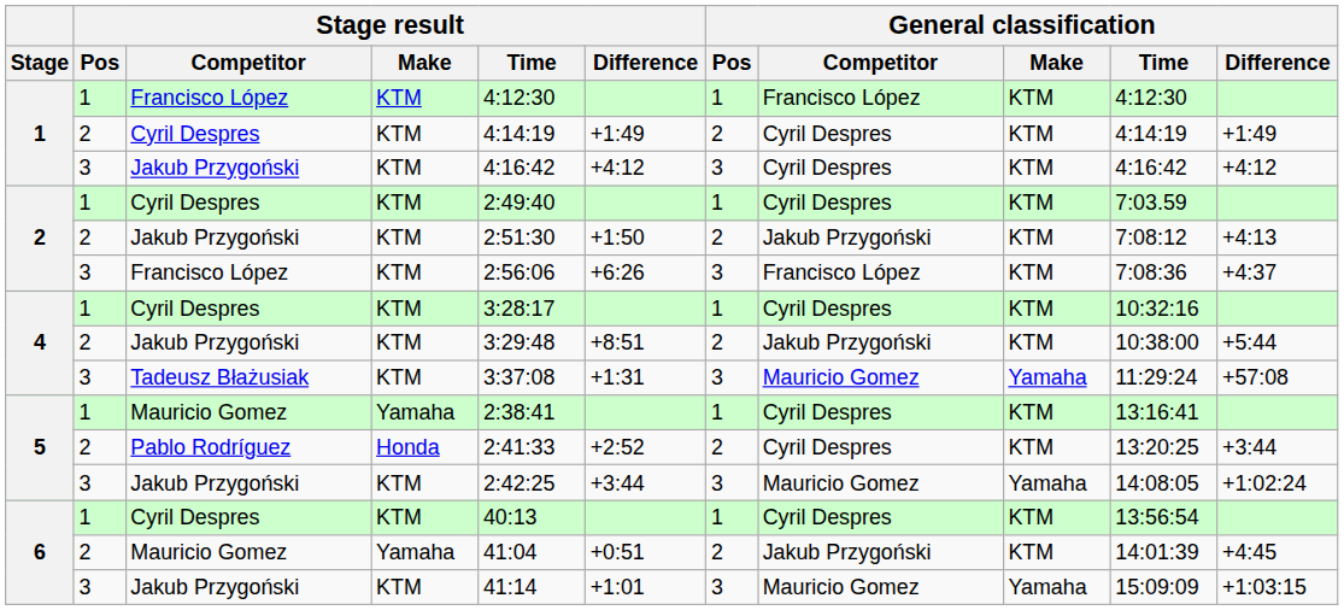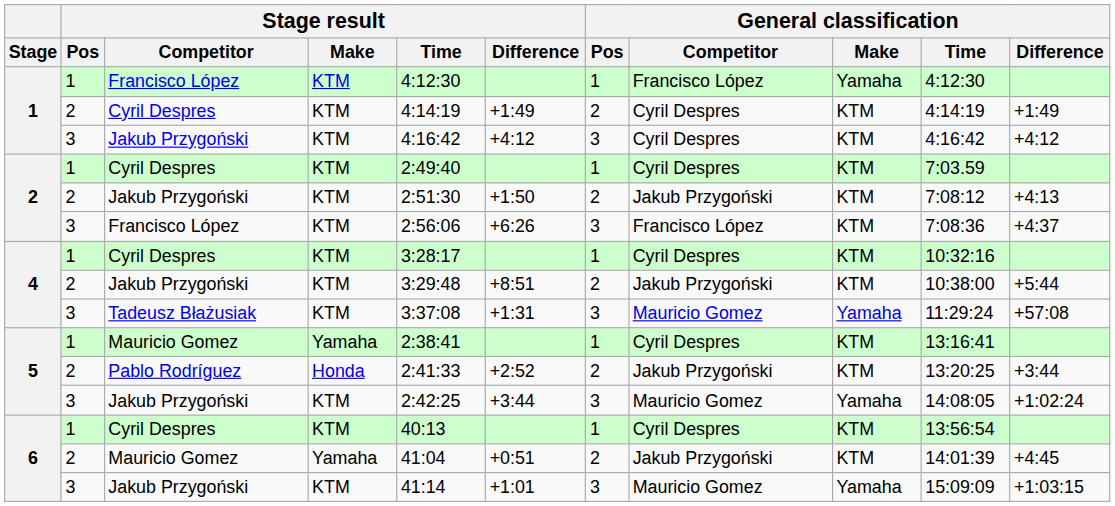1 / Francisco López | General classification / Make: KTM -> Yamaha
Pablo Rodríguez | General classification / Competitor: Cyril Despres -> Jakub Przygoński
